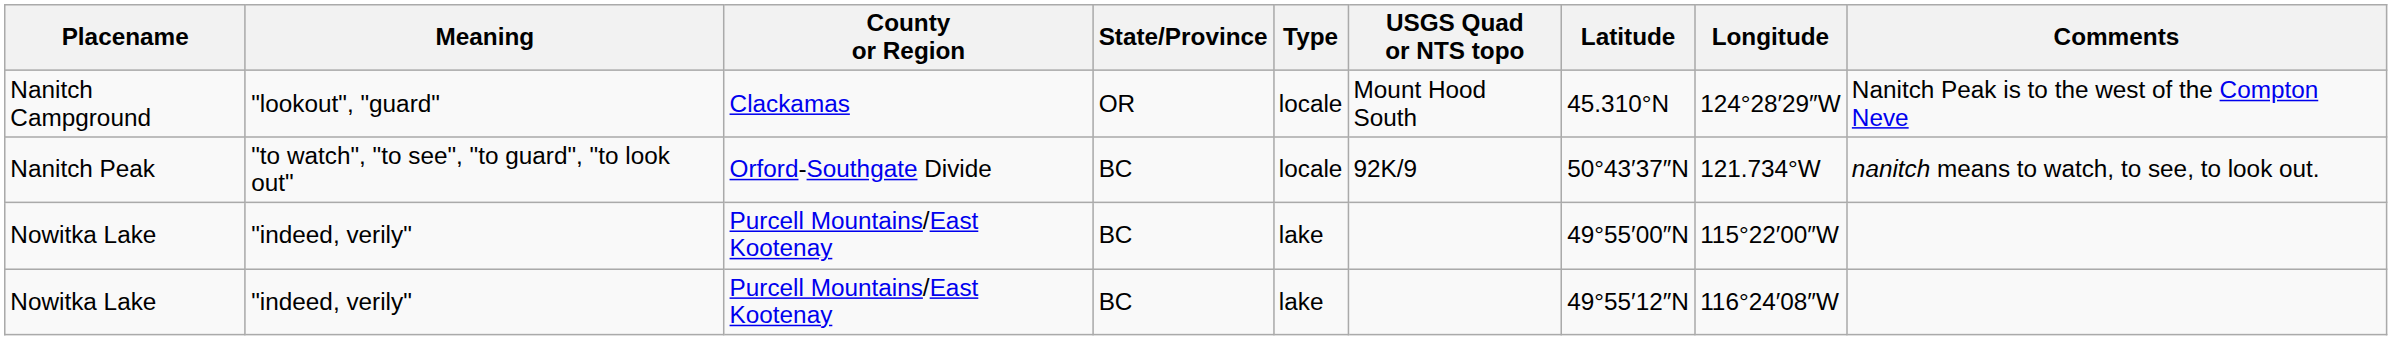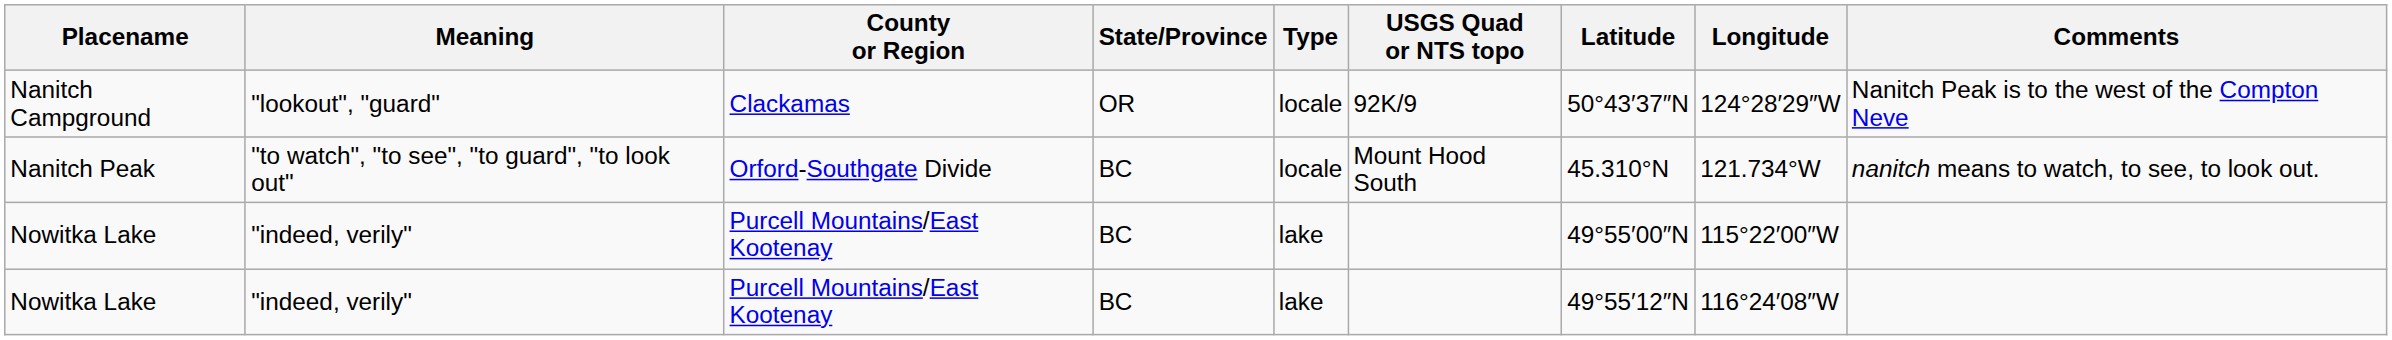Nanitch Campground | USGS Quad or NTS topo: Mount Hood South -> 92K/9
Nanitch Campground | Latitude: 45.310°N -> 50°43′37″N
Nanitch Peak | USGS Quad or NTS topo: 92K/9 -> Mount Hood South
Nanitch Peak | Latitude: 50°43′37″N -> 45.310°N
